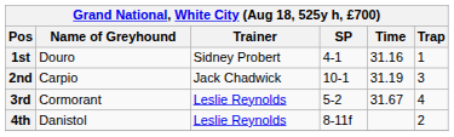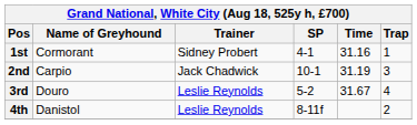1st | Name of Greyhound: Douro -> Cormorant
3rd | Name of Greyhound: Cormorant -> Douro
